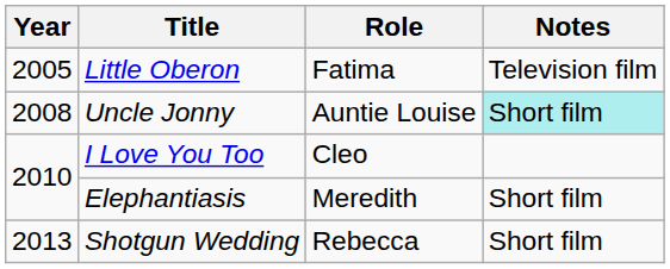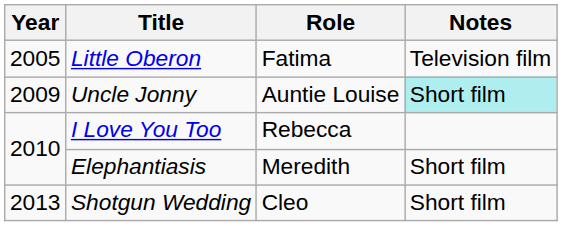Uncle Jonny | Year: 2008 -> 2009
I Love You Too | Role: Cleo -> Rebecca
Shotgun Wedding | Role: Rebecca -> Cleo
